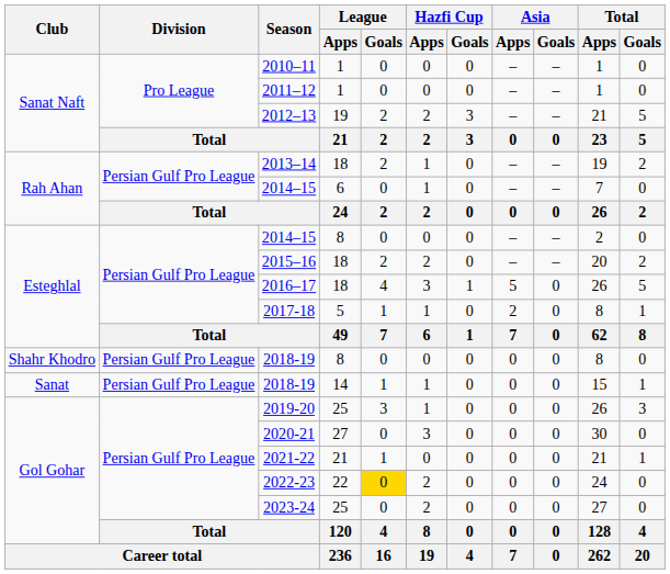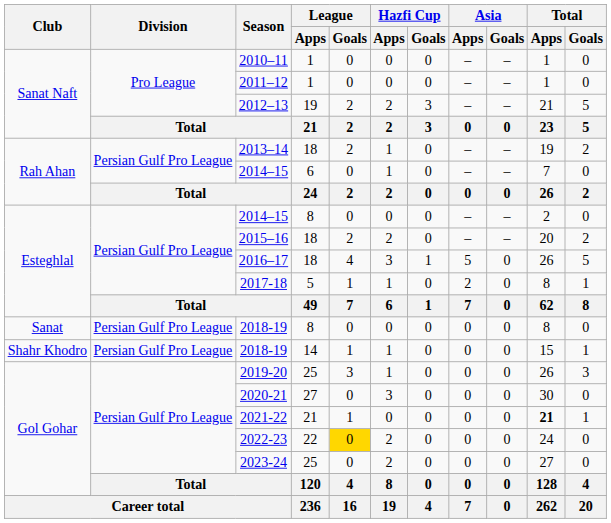2018-19 / 8 | Club: Shahr Khodro -> Sanat
2018-19 / 14 | Club: Sanat -> Shahr Khodro
2021-22 | Total / Apps: normal -> bold
